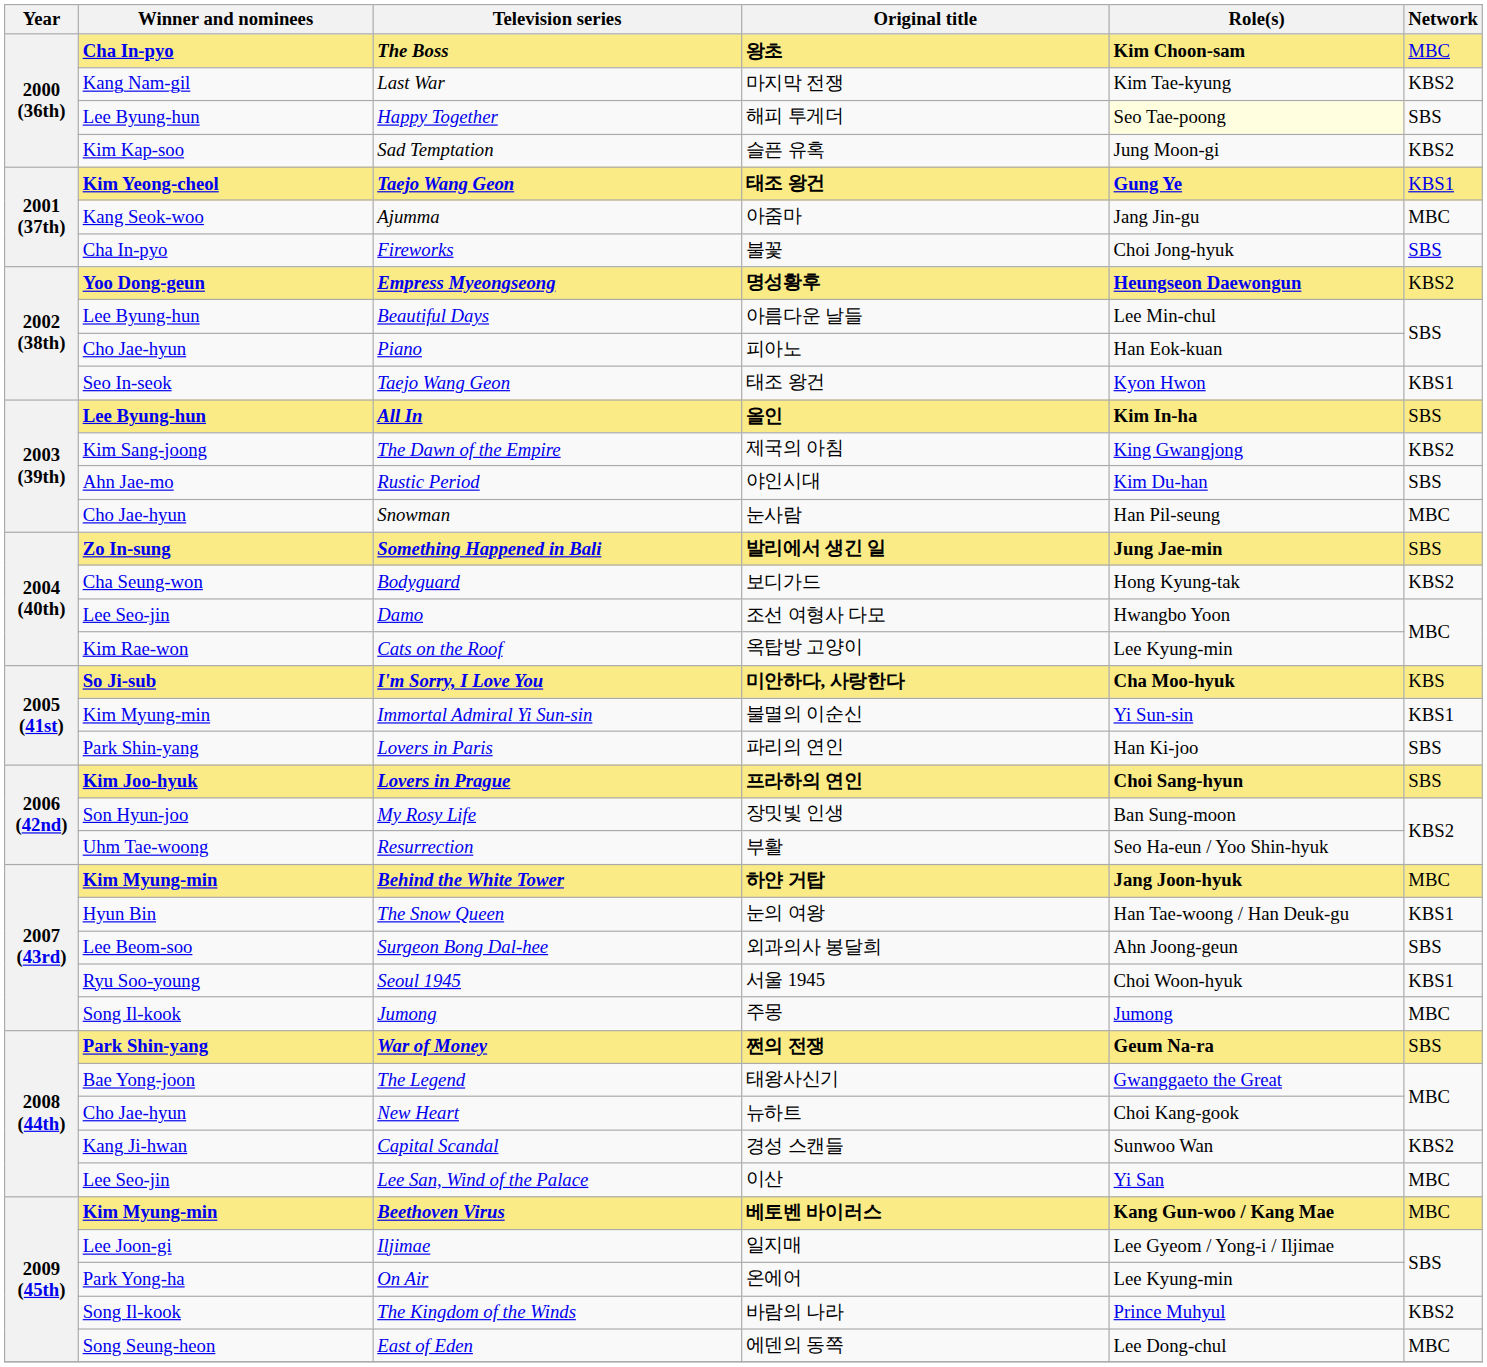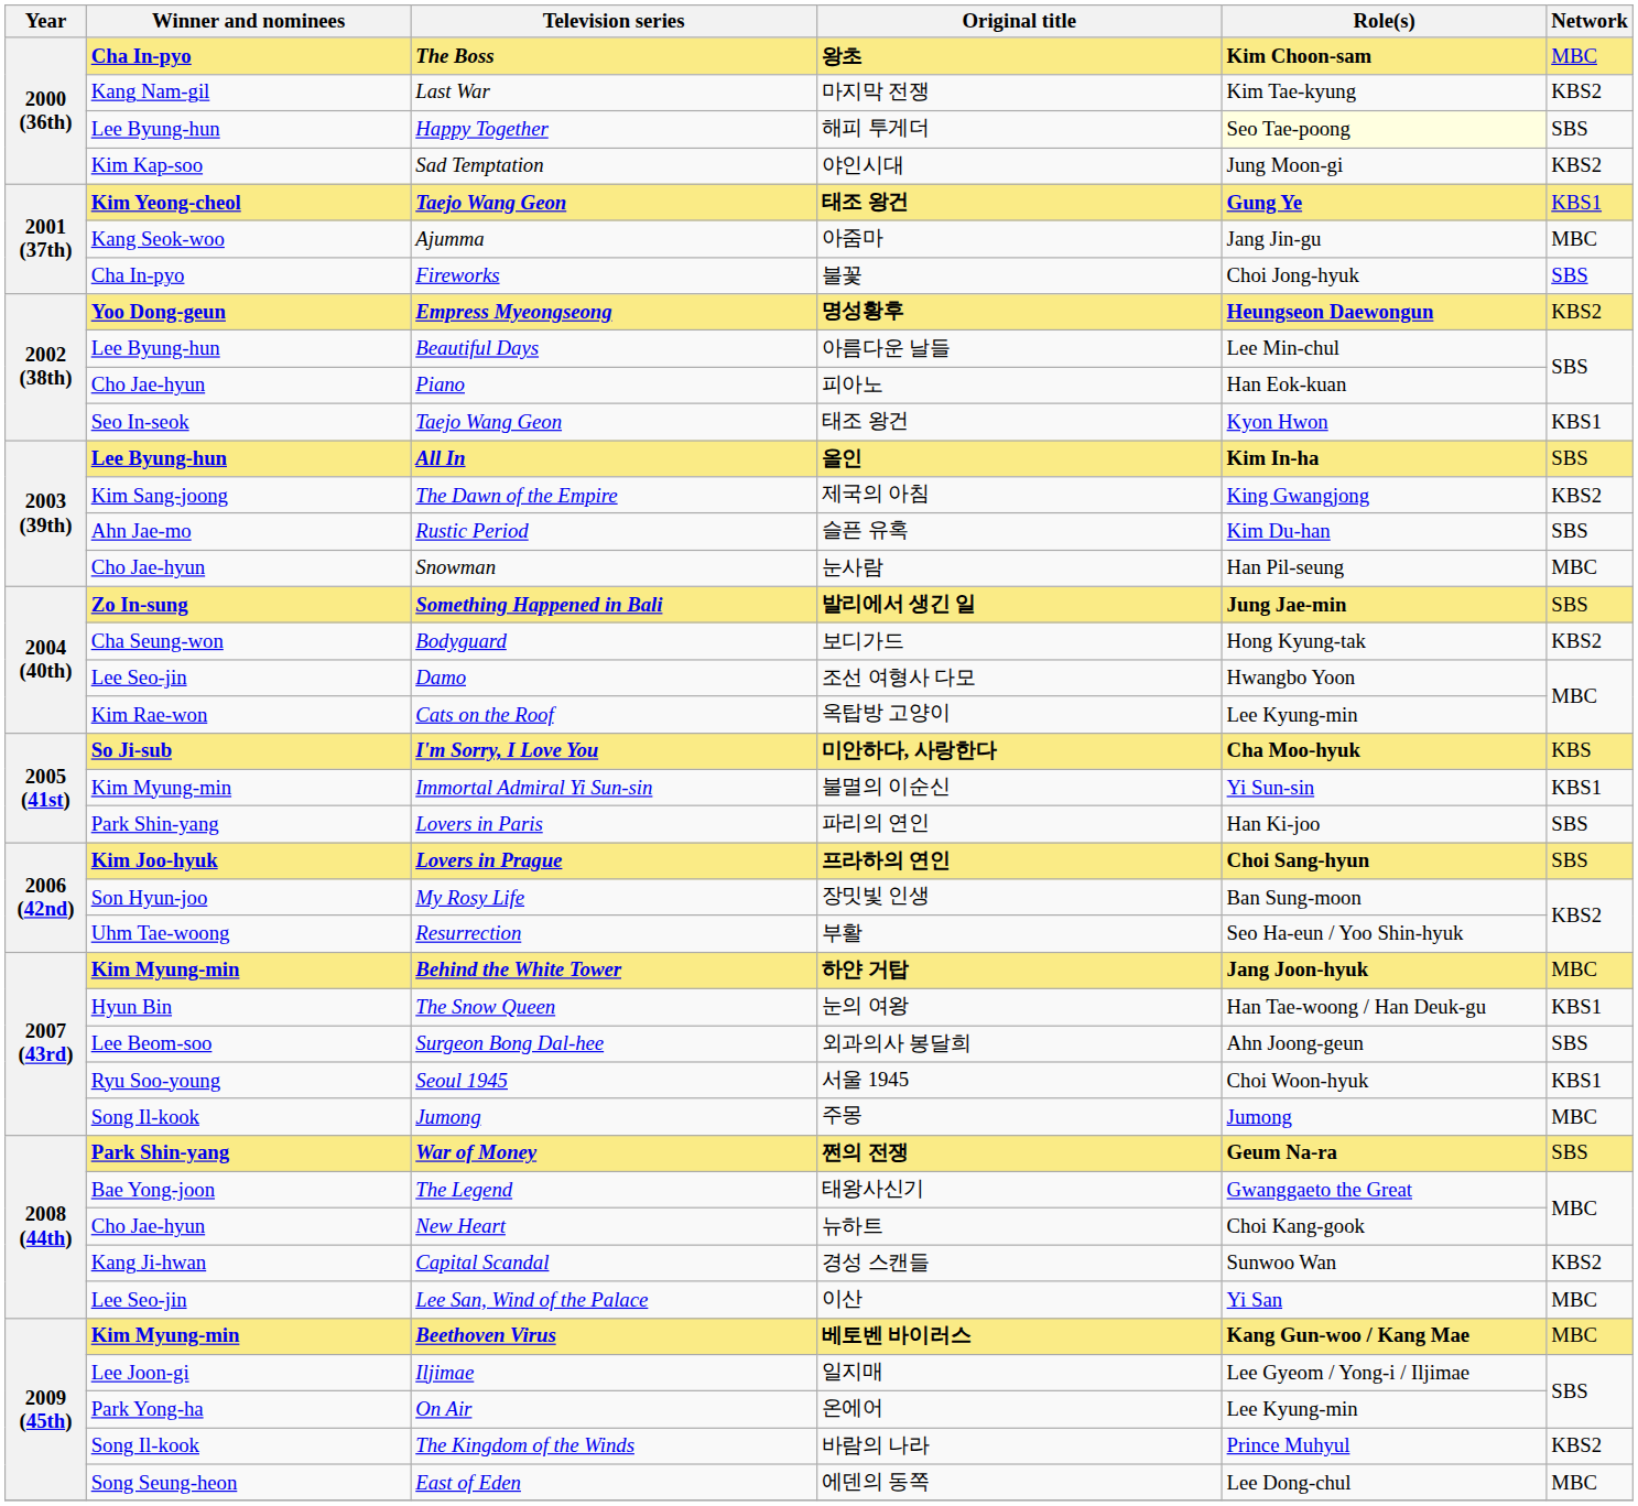Sad Temptation | Original title: 슬픈 유혹 -> 야인시대
Rustic Period | Original title: 야인시대 -> 슬픈 유혹
